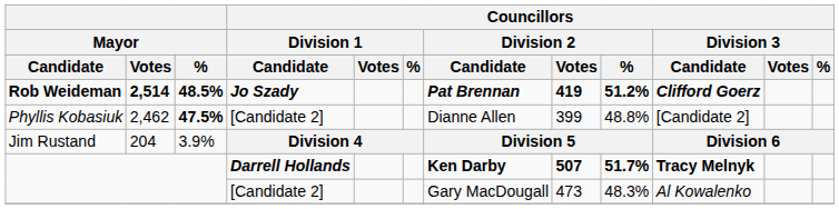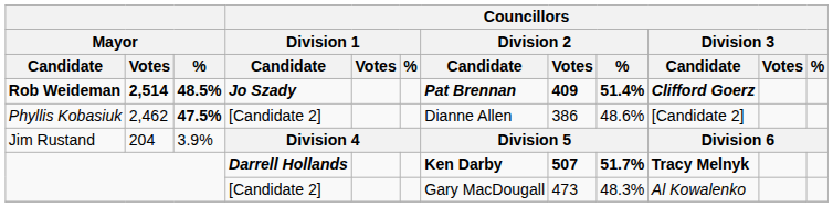Rob Weideman | Councillors / Division 2 / Votes: 419 -> 409
Rob Weideman | Councillors / Division 2 / %: 51.2% -> 51.4%
Phyllis Kobasiuk | Councillors / Division 2 / Votes: 399 -> 386
Phyllis Kobasiuk | Councillors / Division 2 / %: 48.8% -> 48.6%
